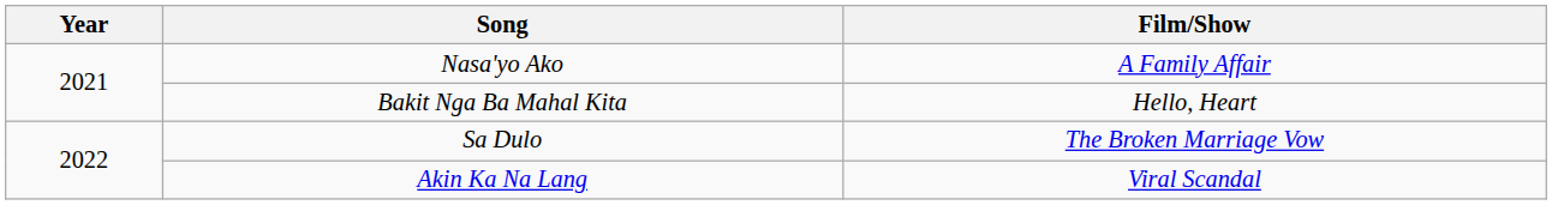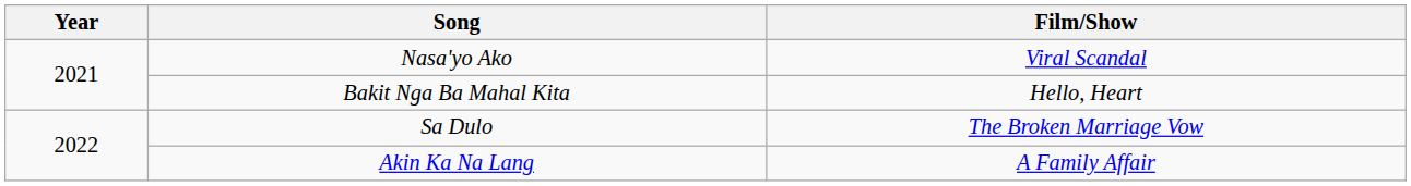Nasa'yo Ako | Film/Show: A Family Affair -> Viral Scandal
Akin Ka Na Lang | Film/Show: Viral Scandal -> A Family Affair
